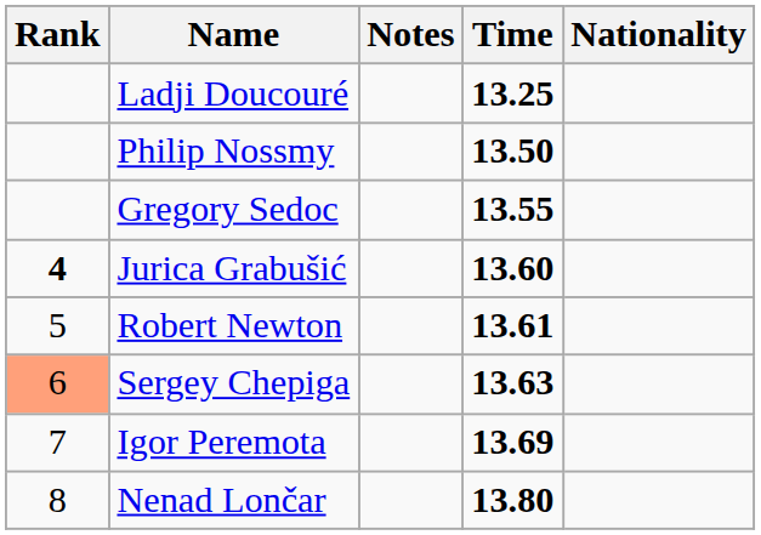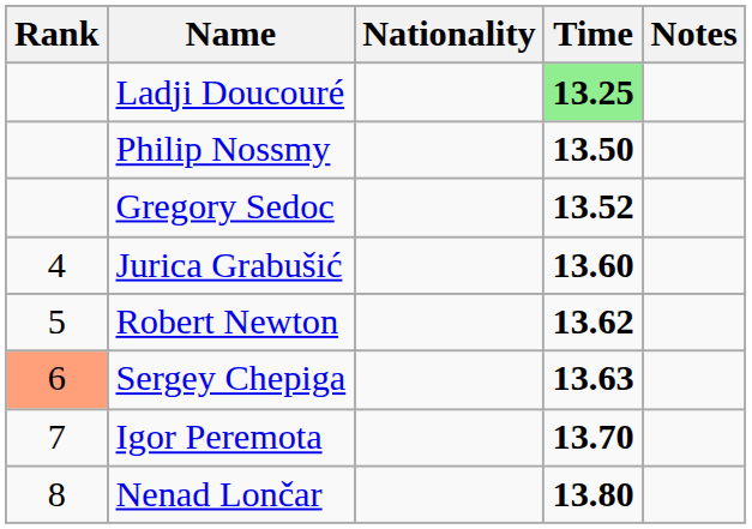columns swapped: Nationality <-> Notes
Ladji Doucouré | Time: no background -> lightgreen background
Gregory Sedoc | Time: 13.55 -> 13.52
Jurica Grabušić | Rank: bold -> normal
Robert Newton | Time: 13.61 -> 13.62
Igor Peremota | Time: 13.69 -> 13.70
